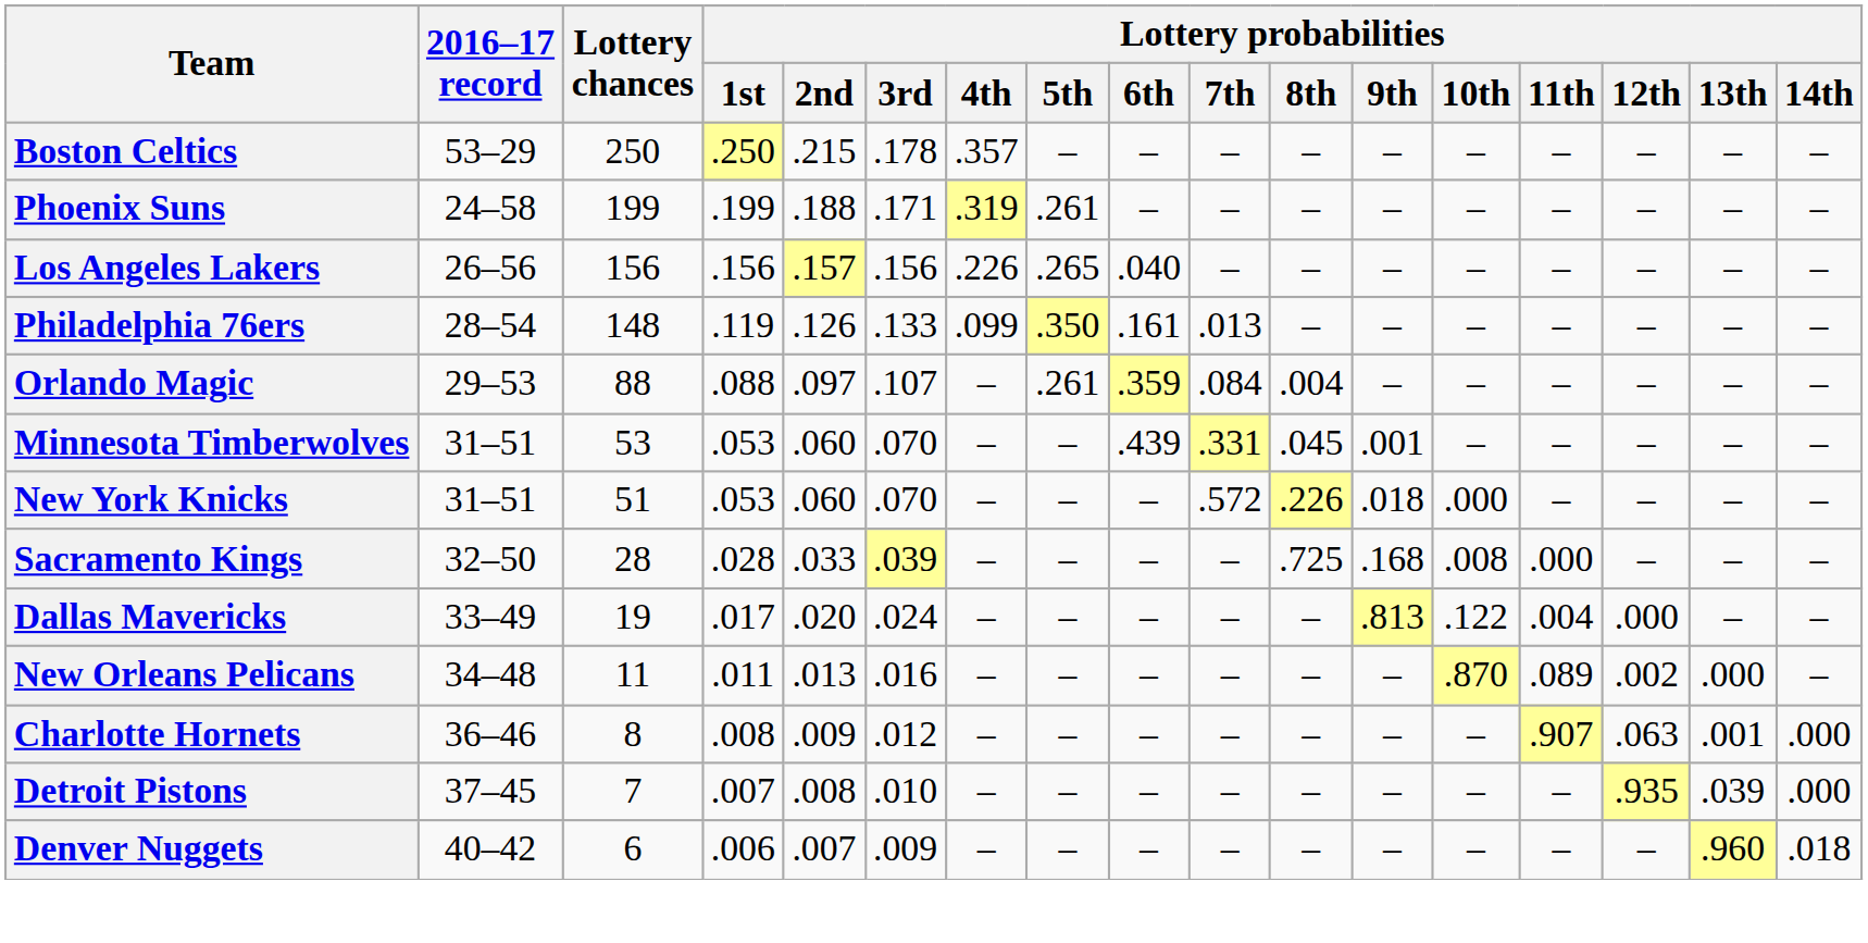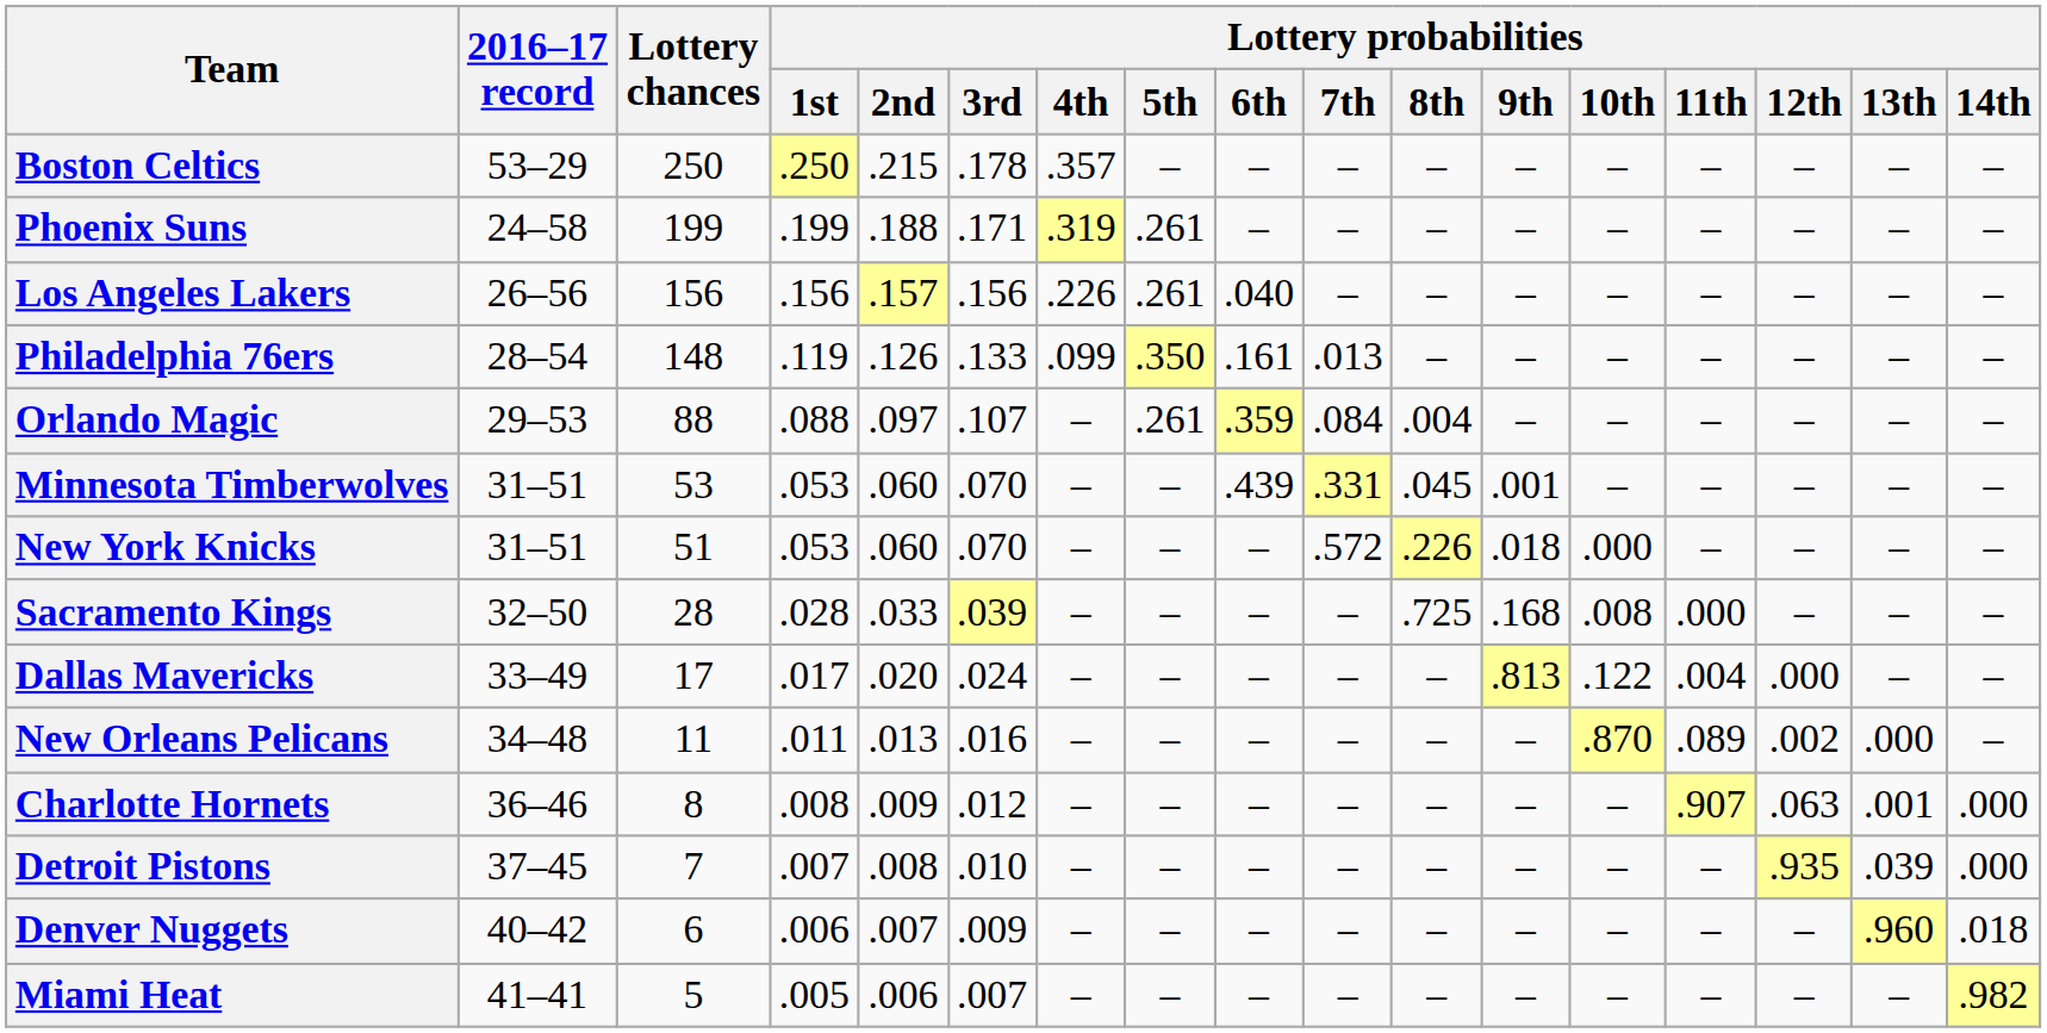Los Angeles Lakers | Lottery probabilities / 5th: .265 -> .261
Dallas Mavericks | Lottery chances: 19 -> 17
+ row: Miami Heat | 41–41 | 5 | .005 | .006 | .007 | – | – | – | – | – | – | – | – | – | – | .982
